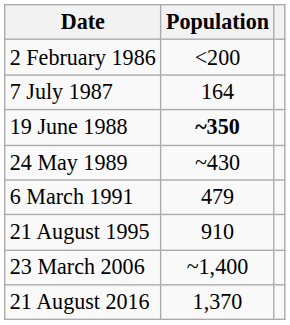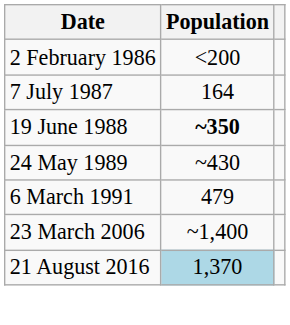- row: 21 August 1995 | 910
21 August 2016 | Population: no background -> lightblue background
